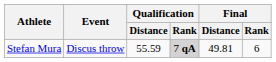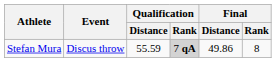Stefan Mura | Final / Distance: 49.81 -> 49.86
Stefan Mura | Final / Rank: 6 -> 8
